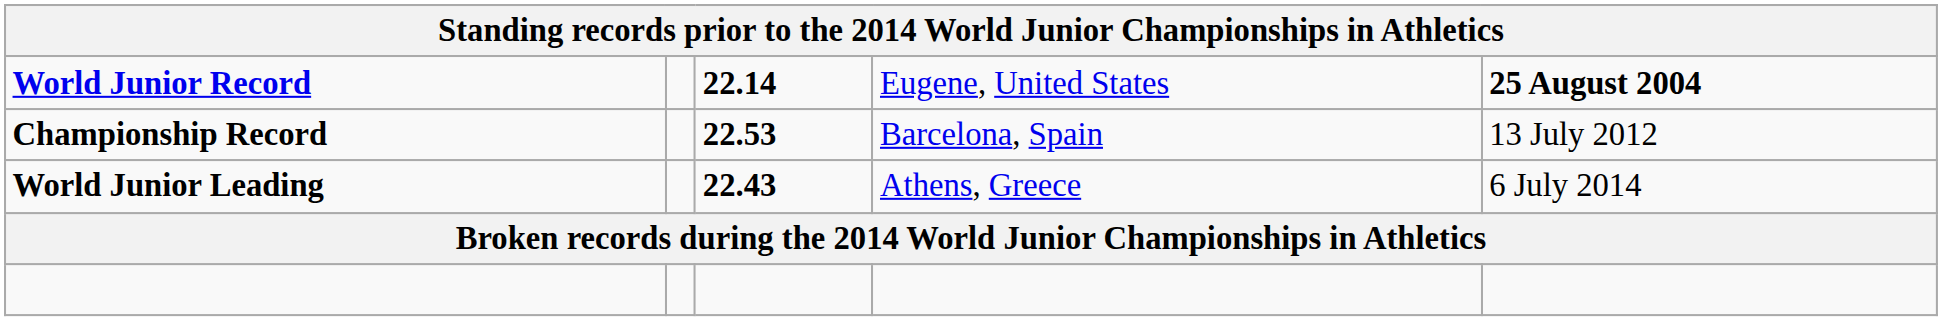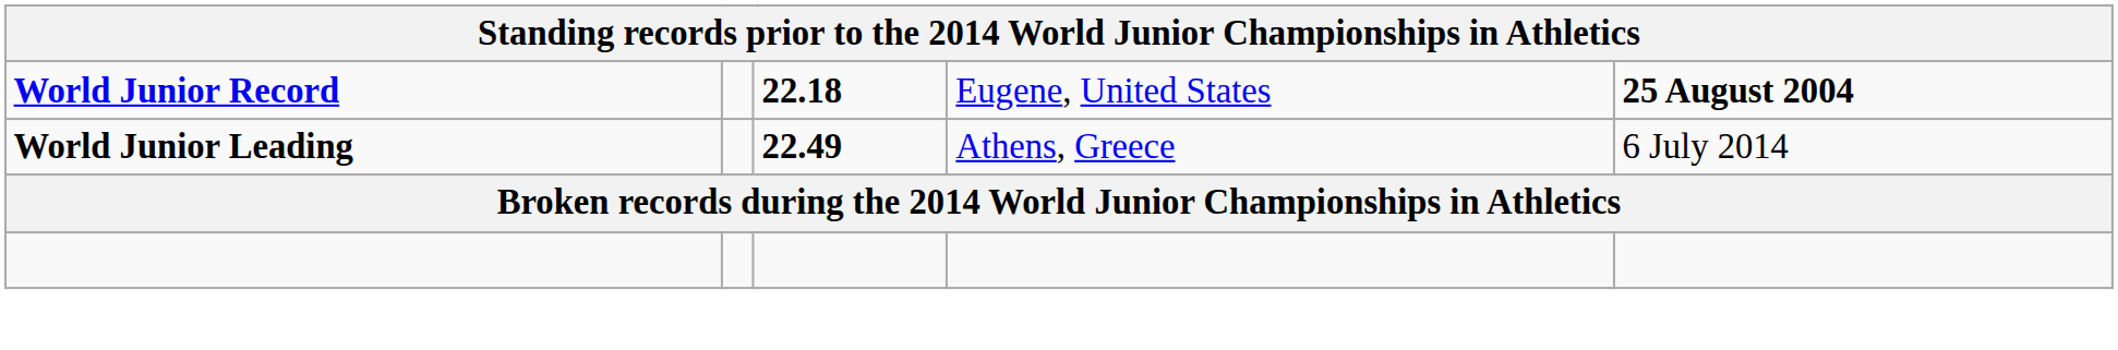World Junior Record | column 3: 22.14 -> 22.18
- row: Championship Record | 22.53 | Barcelona, Spain | 13 July 2012
World Junior Leading | column 3: 22.43 -> 22.49
